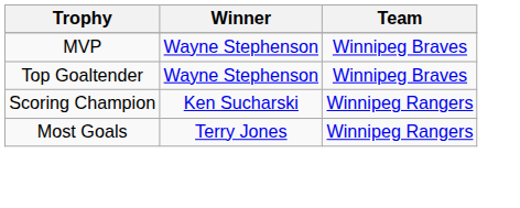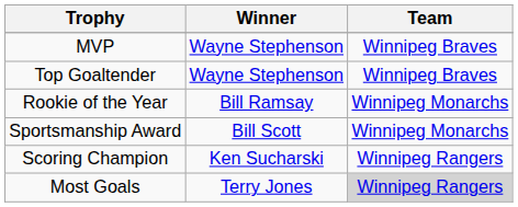+ row: Rookie of the Year | Bill Ramsay | Winnipeg Monarchs
+ row: Sportsmanship Award | Bill Scott | Winnipeg Monarchs
Most Goals | Team: no background -> lightgrey background
